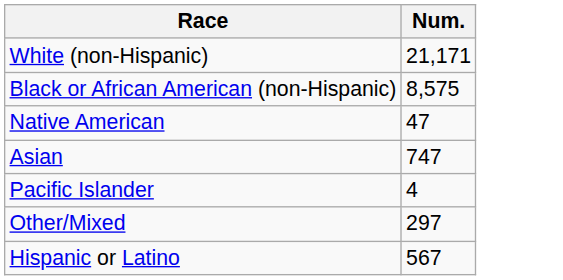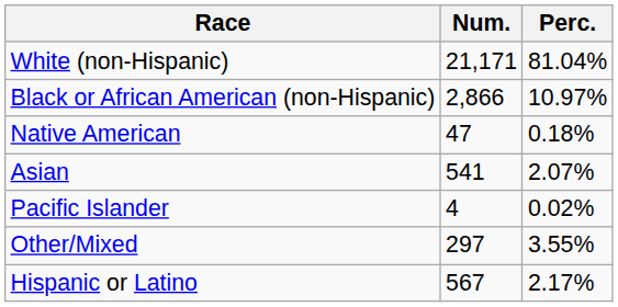+ column: Perc. | 81.04% | 10.97% | 0.18% | 2.07% | 0.02% | 3.55% | 2.17%
Black or African American (non-Hispanic) | Num.: 8,575 -> 2,866
Asian | Num.: 747 -> 541
